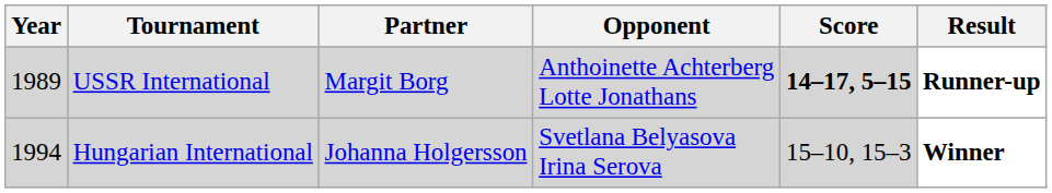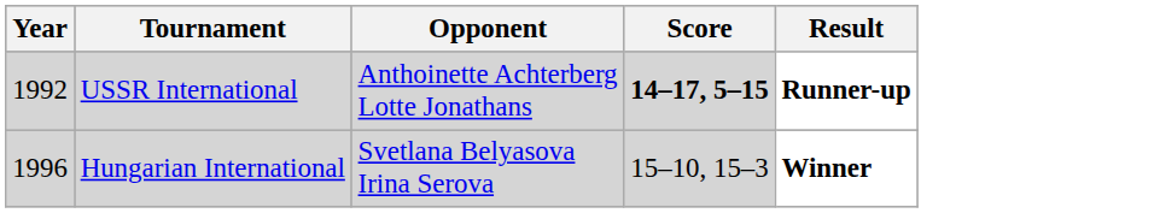- column: Partner | Margit Borg | Johanna Holgersson
USSR International | Year: 1989 -> 1992
Hungarian International | Year: 1994 -> 1996
